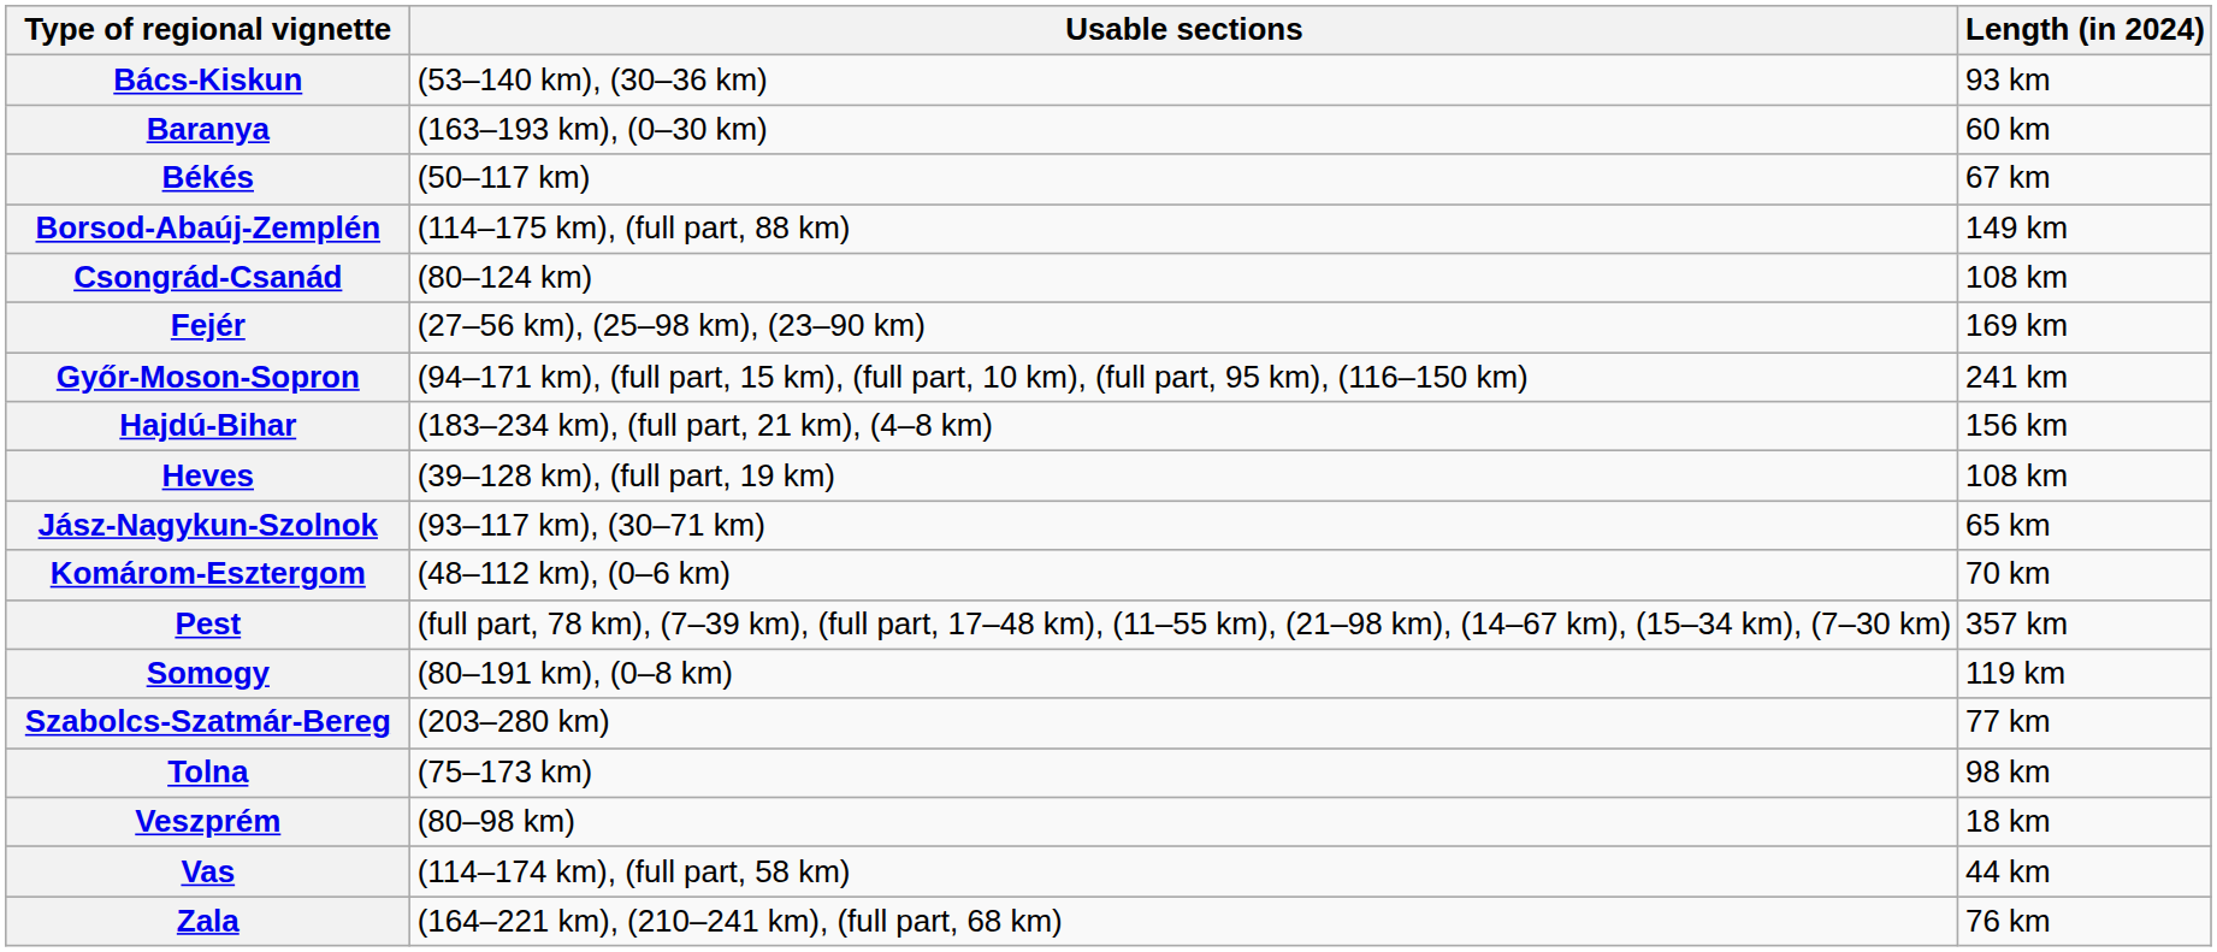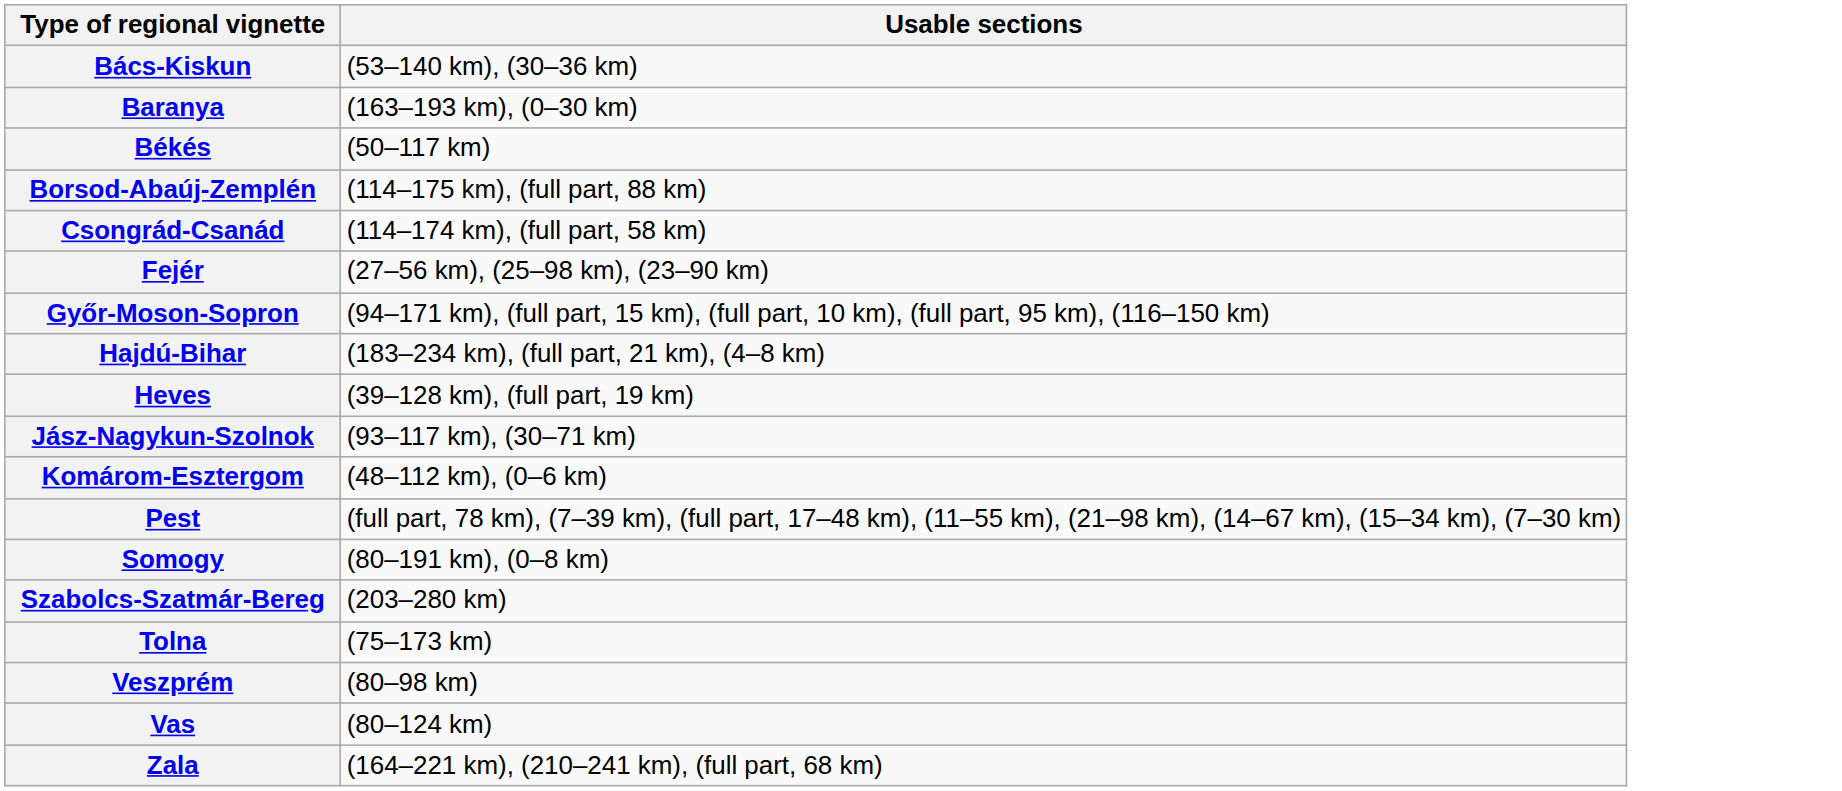- column: Length (in 2024) | 93 km | 60 km | 67 km | 149 km | 108 km | 169 km | 241 km | 156 km | 108 km | 65 km | 70 km | 357 km | 119 km | 77 km | 98 km | 18 km | 44 km | 76 km
Csongrád-Csanád | Usable sections: (80–124 km) -> (114–174 km), (full part, 58 km)
Vas | Usable sections: (114–174 km), (full part, 58 km) -> (80–124 km)
